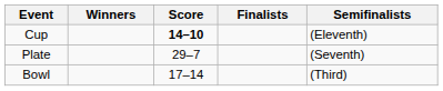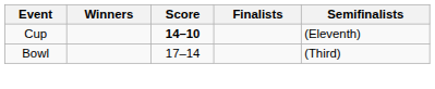- row: Plate | 29–7 | (Seventh)
